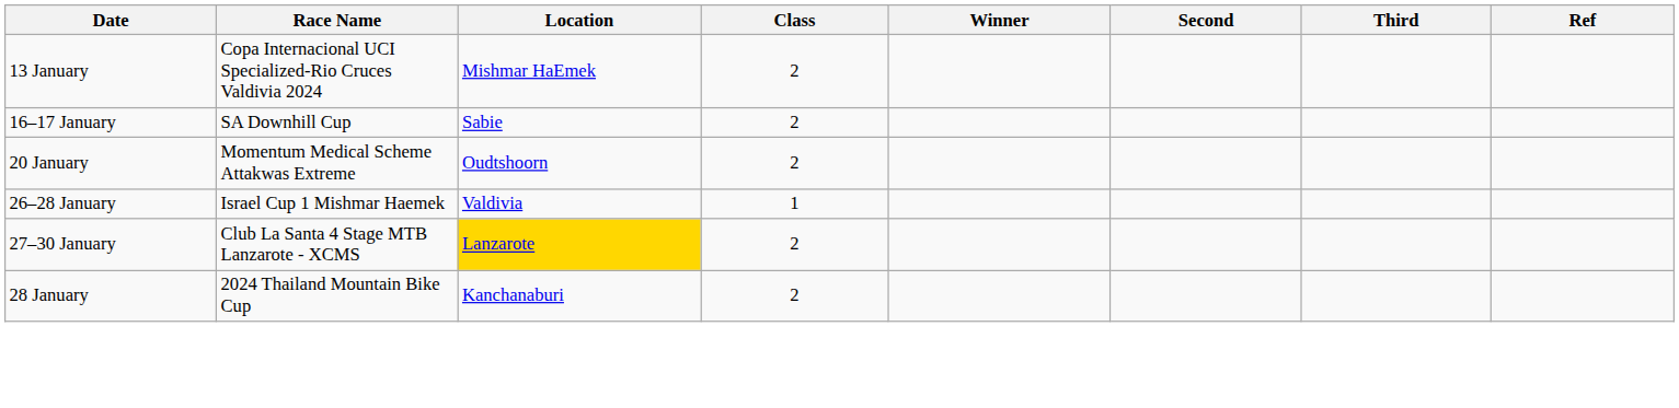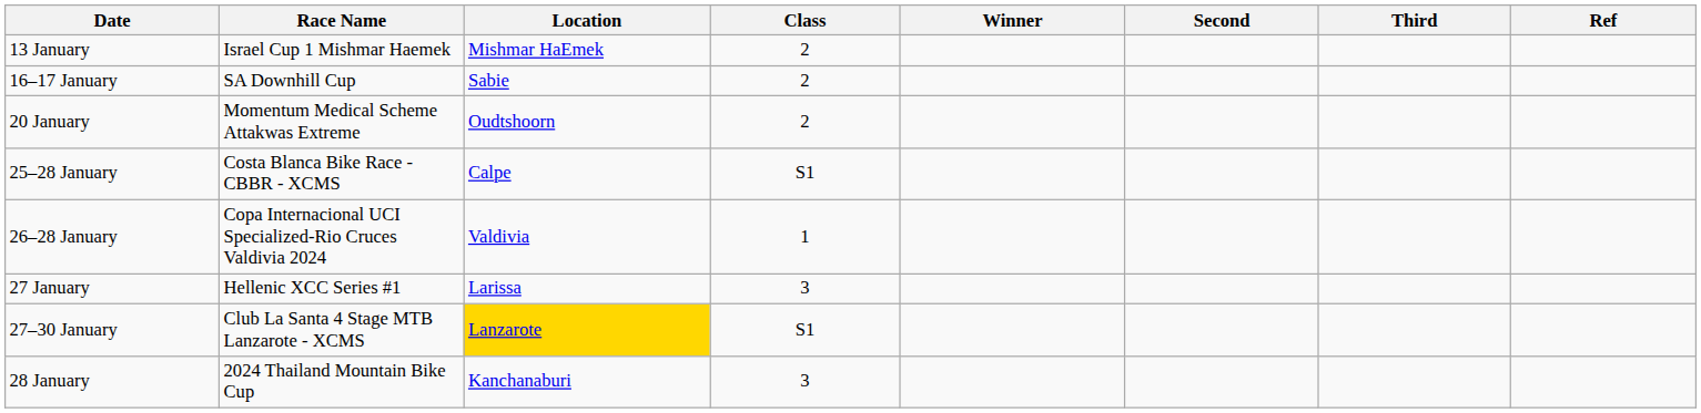13 January | Race Name: Copa Internacional UCI Specialized-Rio Cruces Valdivia 2024 -> Israel Cup 1 Mishmar Haemek
+ row: 25–28 January | Costa Blanca Bike Race - CBBR - XCMS | Calpe | S1
26–28 January | Race Name: Israel Cup 1 Mishmar Haemek -> Copa Internacional UCI Specialized-Rio Cruces Valdivia 2024
+ row: 27 January | Hellenic XCC Series #1 | Larissa | 3
27–30 January | Class: 2 -> S1
28 January | Class: 2 -> 3
